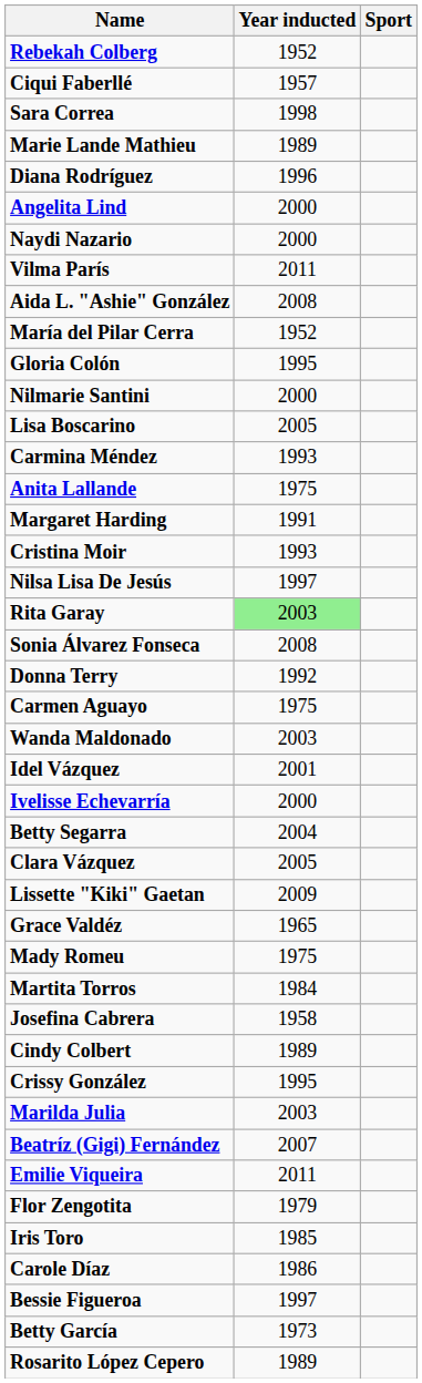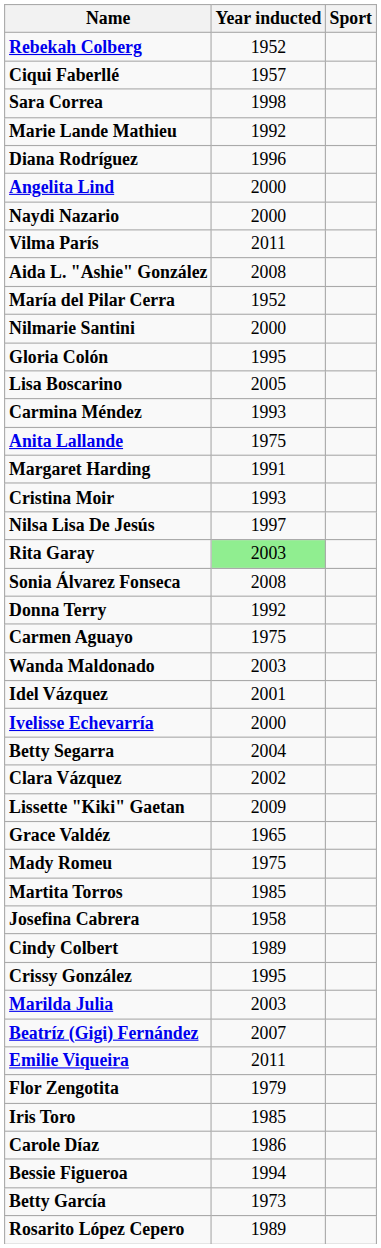Marie Lande Mathieu | Year inducted: 1989 -> 1992
rows swapped: Gloria Colón <-> Nilmarie Santini
Clara Vázquez | Year inducted: 2005 -> 2002
Martita Torros | Year inducted: 1984 -> 1985
Bessie Figueroa | Year inducted: 1997 -> 1994
